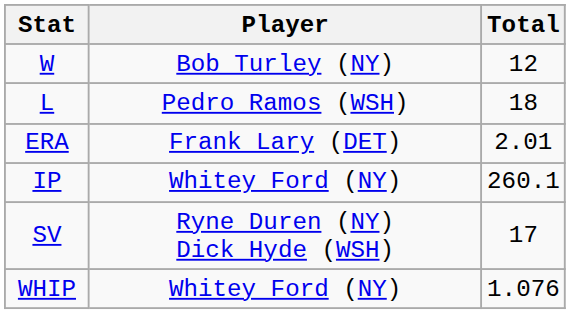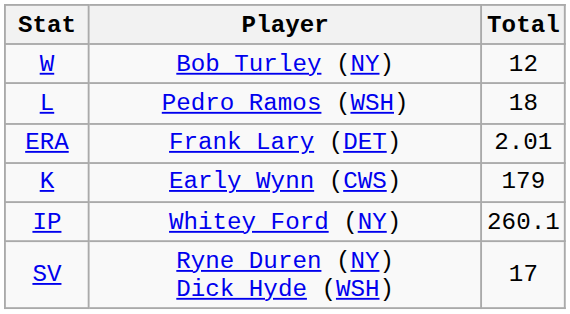+ row: K | Early Wynn (CWS) | 179
- row: WHIP | Whitey Ford (NY) | 1.076
